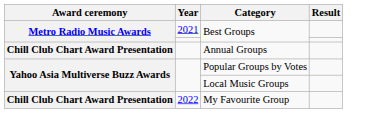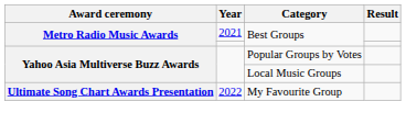- row: Chill Club Chart Award Presentation | Annual Groups
My Favourite Group | Award ceremony: Chill Club Chart Award Presentation -> Ultimate Song Chart Awards Presentation
